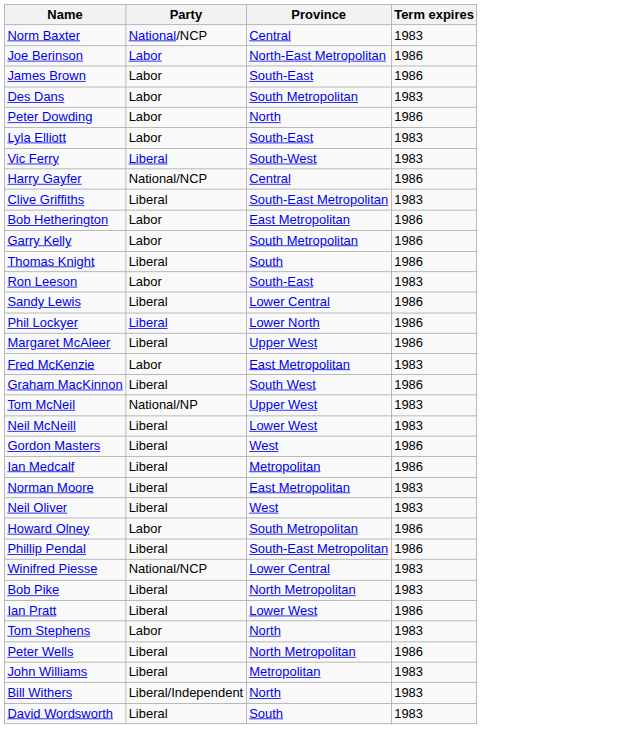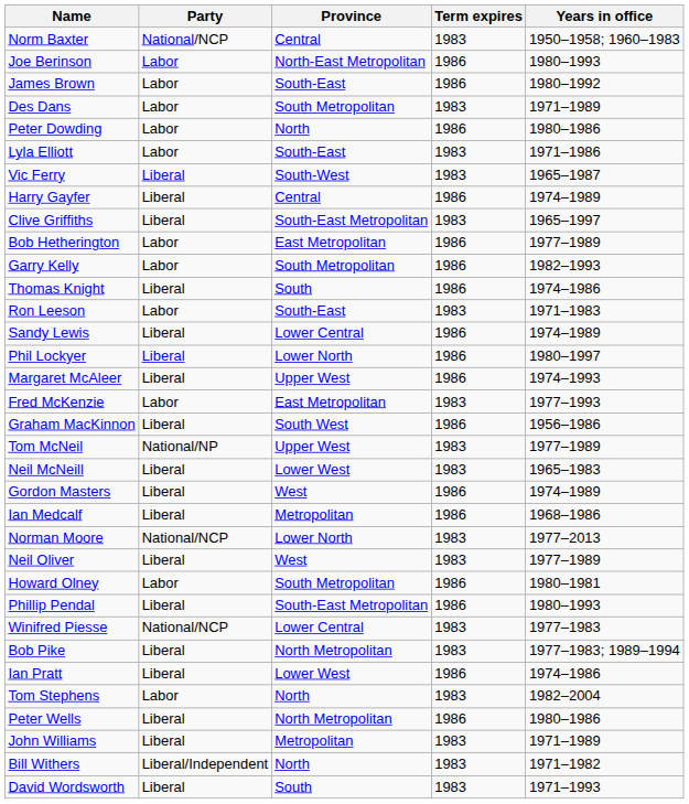+ column: Years in office | 1950–1958; 1960–1983 | 1980–1993 | 1980–1992 | 1971–1989 | 1980–1986 | 1971–1986 | 1965–1987 | 1974–1989 | 1965–1997 | 1977–1989 | 1982–1993 | 1974–1986 | 1971–1983 | 1974–1989 | 1980–1997 | 1974–1993 | 1977–1993 | 1956–1986 | 1977–1989 | 1965–1983 | 1974–1989 | 1968–1986 | 1977–2013 | 1977–1989 | 1980–1981 | 1980–1993 | 1977–1983 | 1977–1983; 1989–1994 | 1974–1986 | 1982–2004 | 1980–1986 | 1971–1989 | 1971–1982 | 1971–1993
Harry Gayfer | Party: National/NCP -> Liberal
Norman Moore | Party: Liberal -> National/NCP
Norman Moore | Province: East Metropolitan -> Lower North
